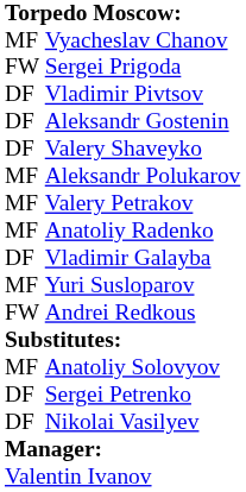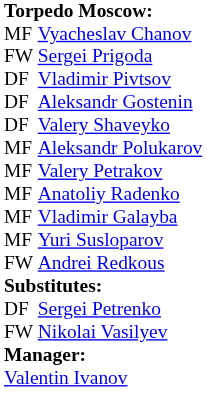Vladimir Galayba | column 1: DF -> MF
- row: MF | Anatoliy Solovyov
Nikolai Vasilyev | column 1: DF -> FW
